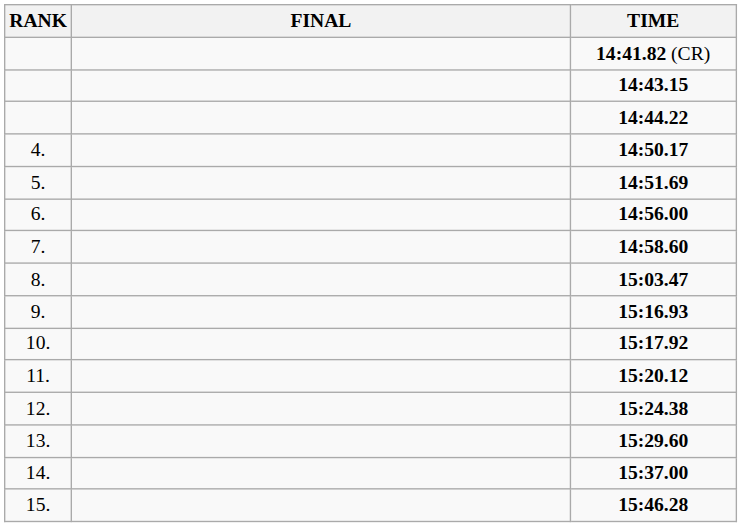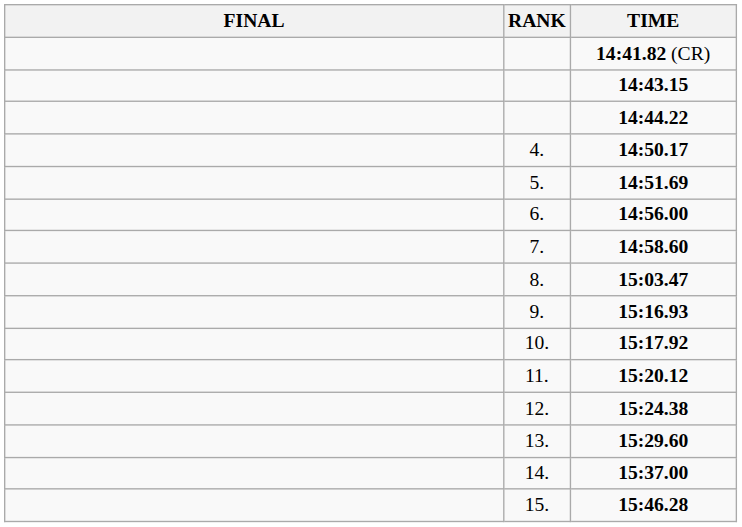columns swapped: RANK <-> FINAL
